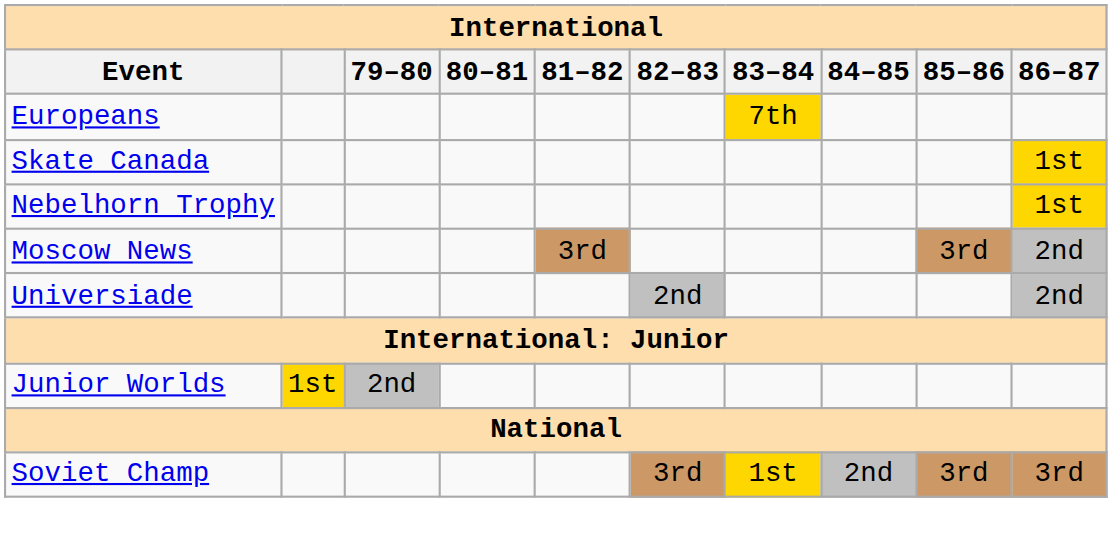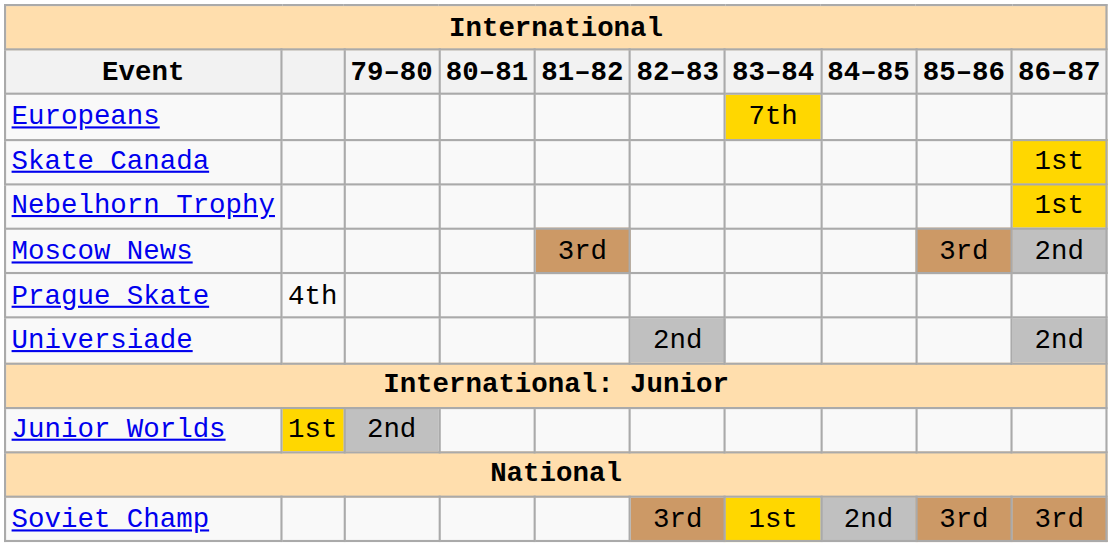+ row: Prague Skate | 4th
